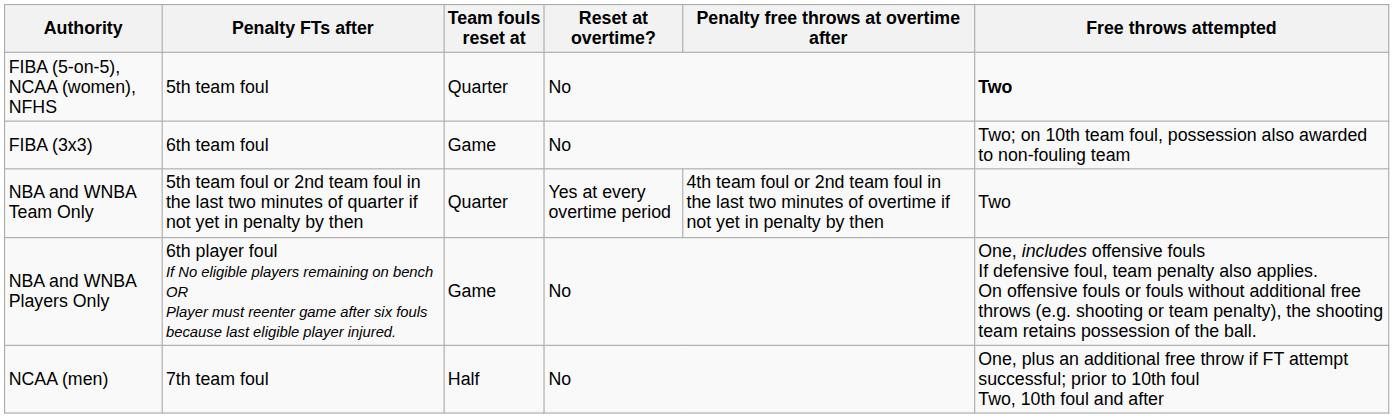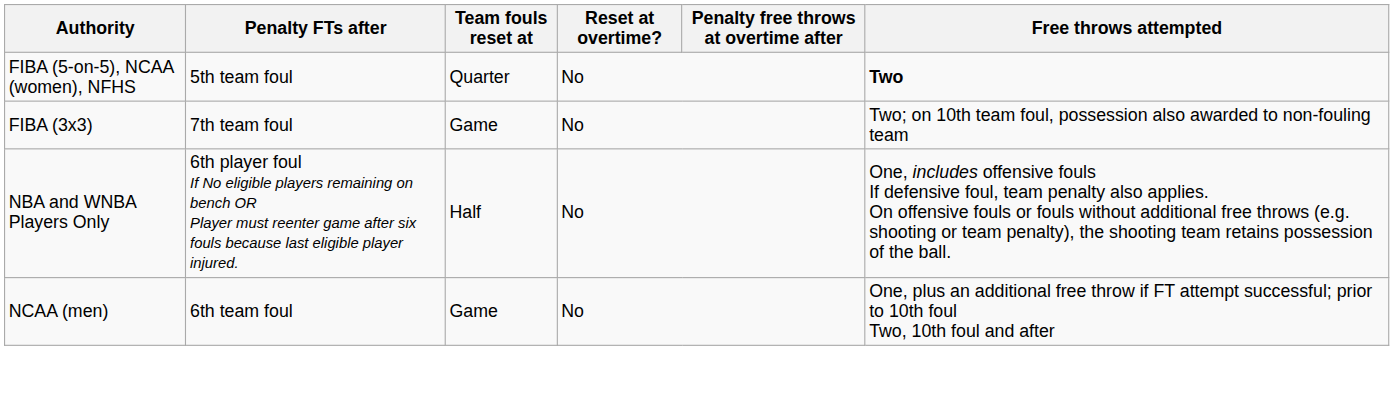FIBA (3x3) | Penalty FTs after: 6th team foul -> 7th team foul
- row: NBA and WNBA Team Only | 5th team foul or 2nd team foul in the last two minutes of quarter if not yet in penalty by then | Quarter | Yes at every overtime period | 4th team foul or 2nd team foul in the last two minutes of overtime if not yet in penalty by then | Two
NBA and WNBA Players Only | Team fouls reset at: Game -> Half
NCAA (men) | Penalty FTs after: 7th team foul -> 6th team foul
NCAA (men) | Team fouls reset at: Half -> Game
